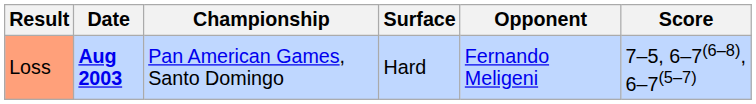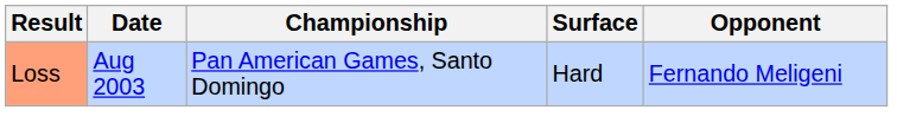- column: Score | 7–5, 6–7(6–8), 6–7(5–7)
Loss | Date: bold -> normal
